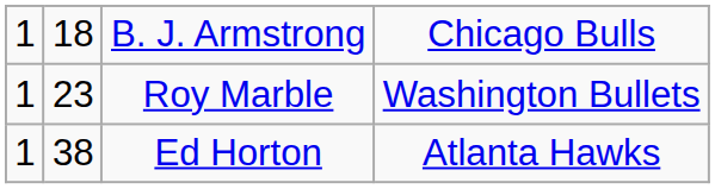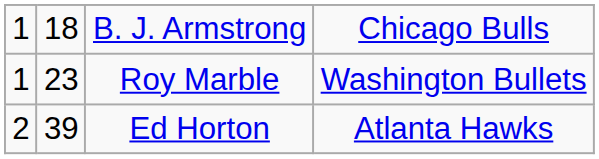Ed Horton | column 1: 1 -> 2
Ed Horton | column 2: 38 -> 39
